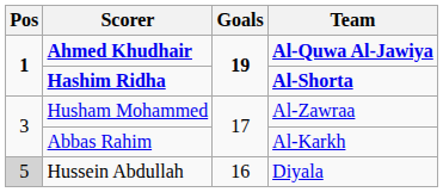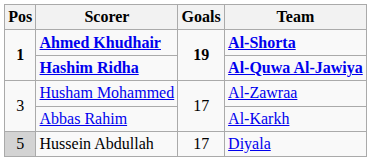Ahmed Khudhair | Team: Al-Quwa Al-Jawiya -> Al-Shorta
Hashim Ridha | Team: Al-Shorta -> Al-Quwa Al-Jawiya
Hussein Abdullah | Goals: 16 -> 17
